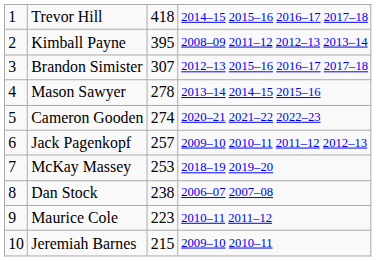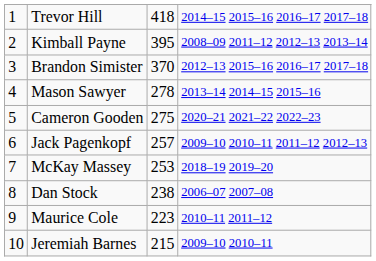Brandon Simister | column 3: 307 -> 370
Cameron Gooden | column 3: 274 -> 275
